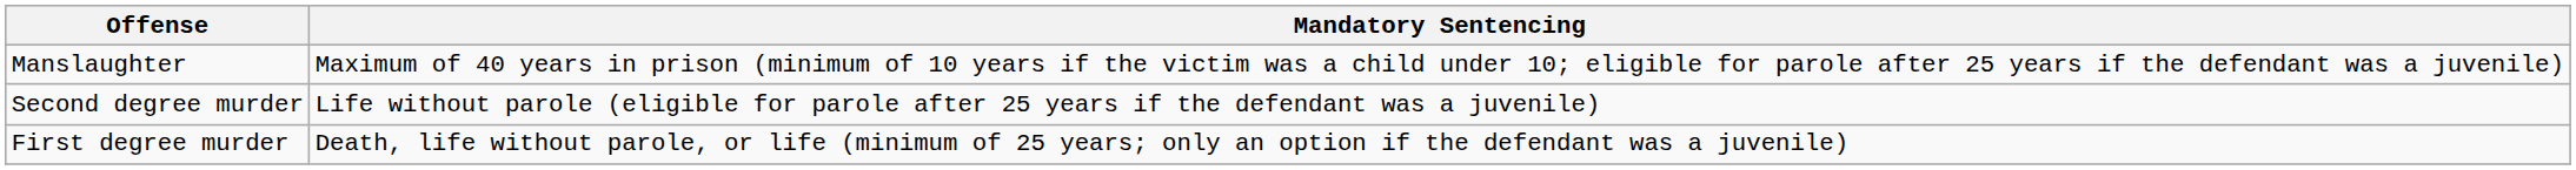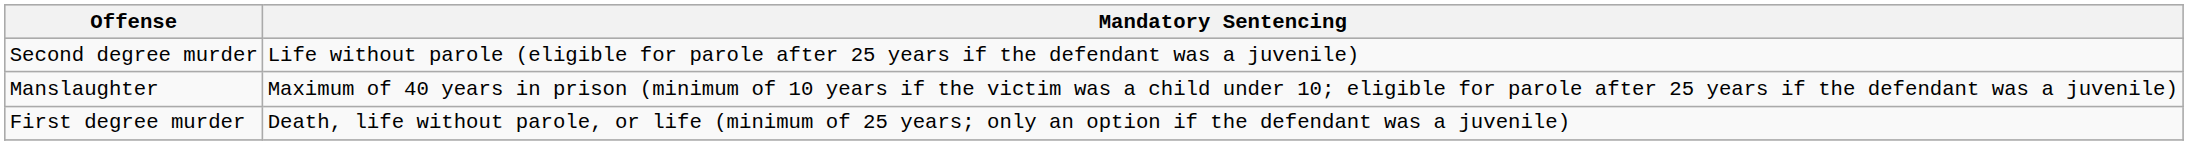rows swapped: Manslaughter <-> Second degree murder
